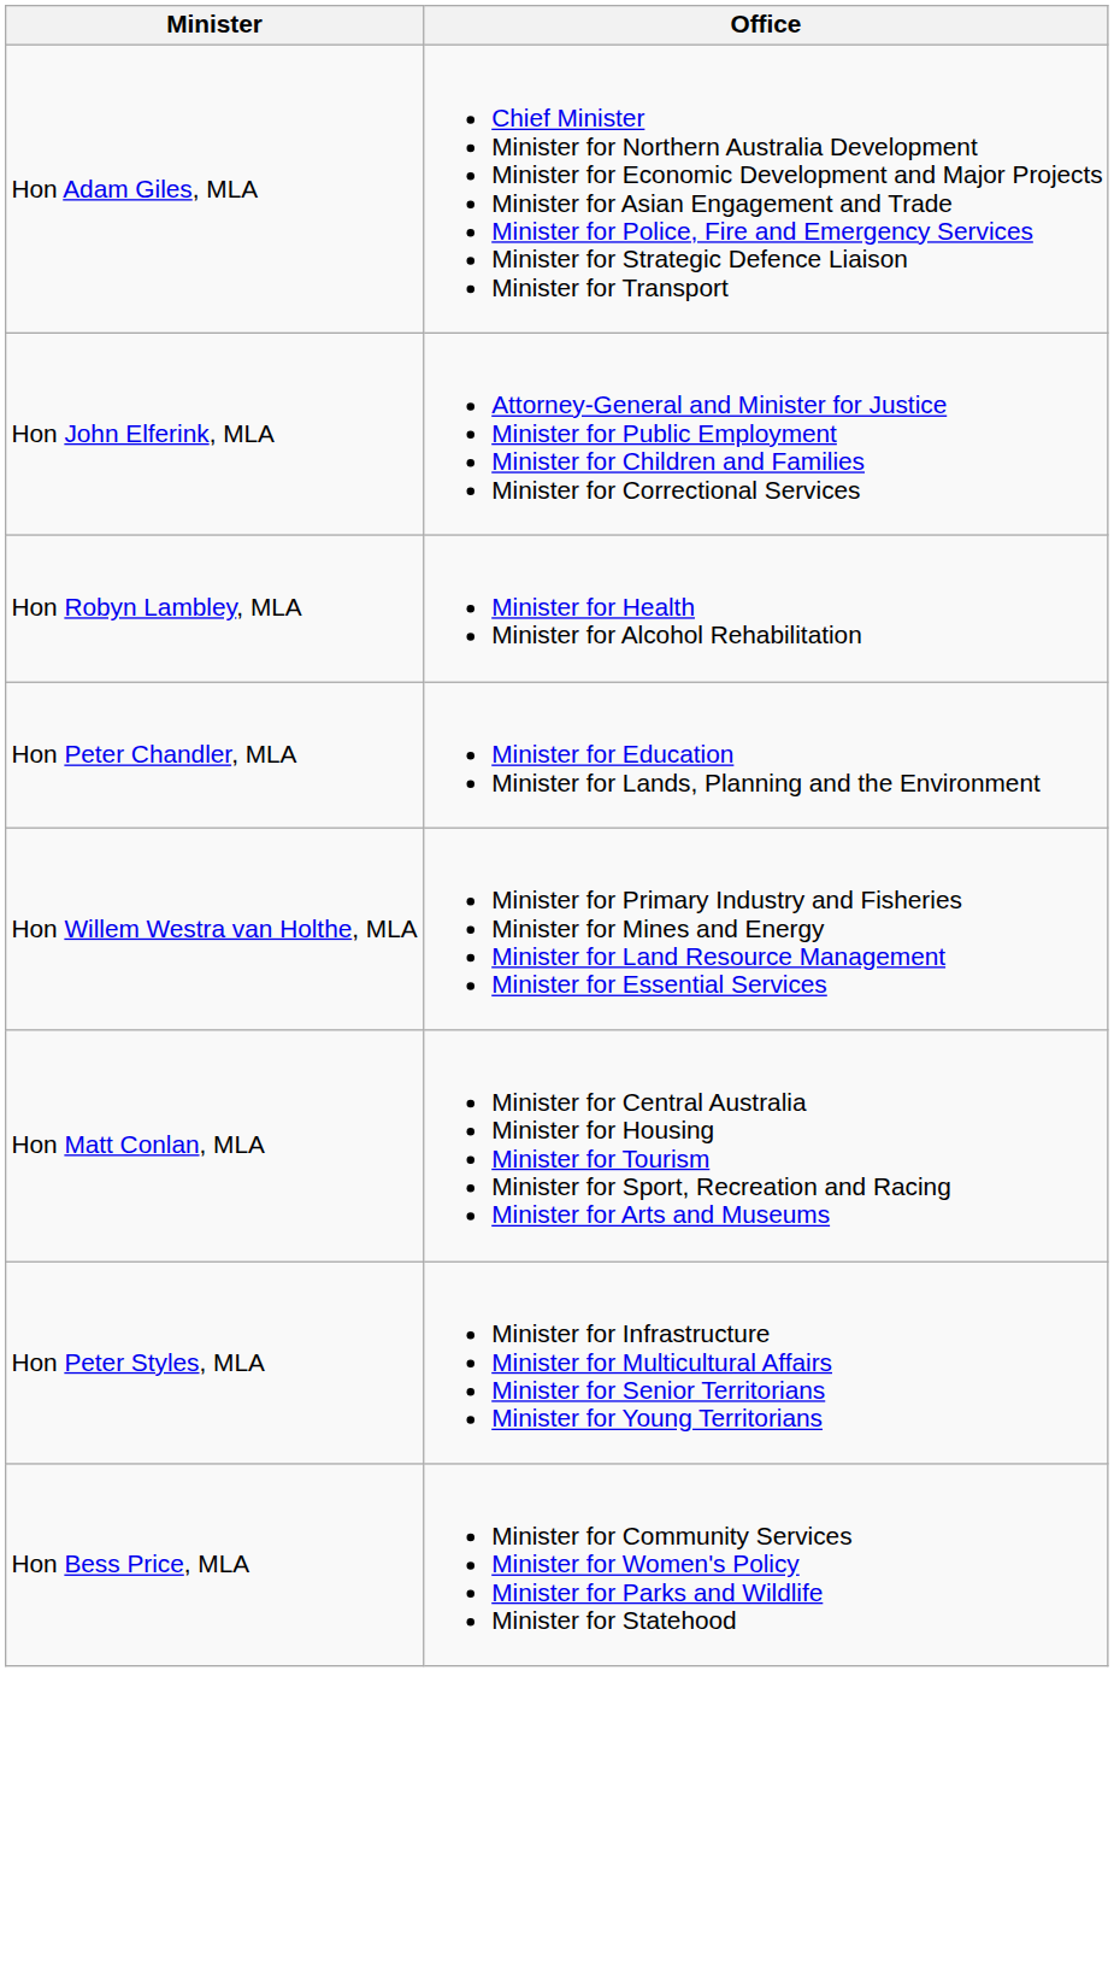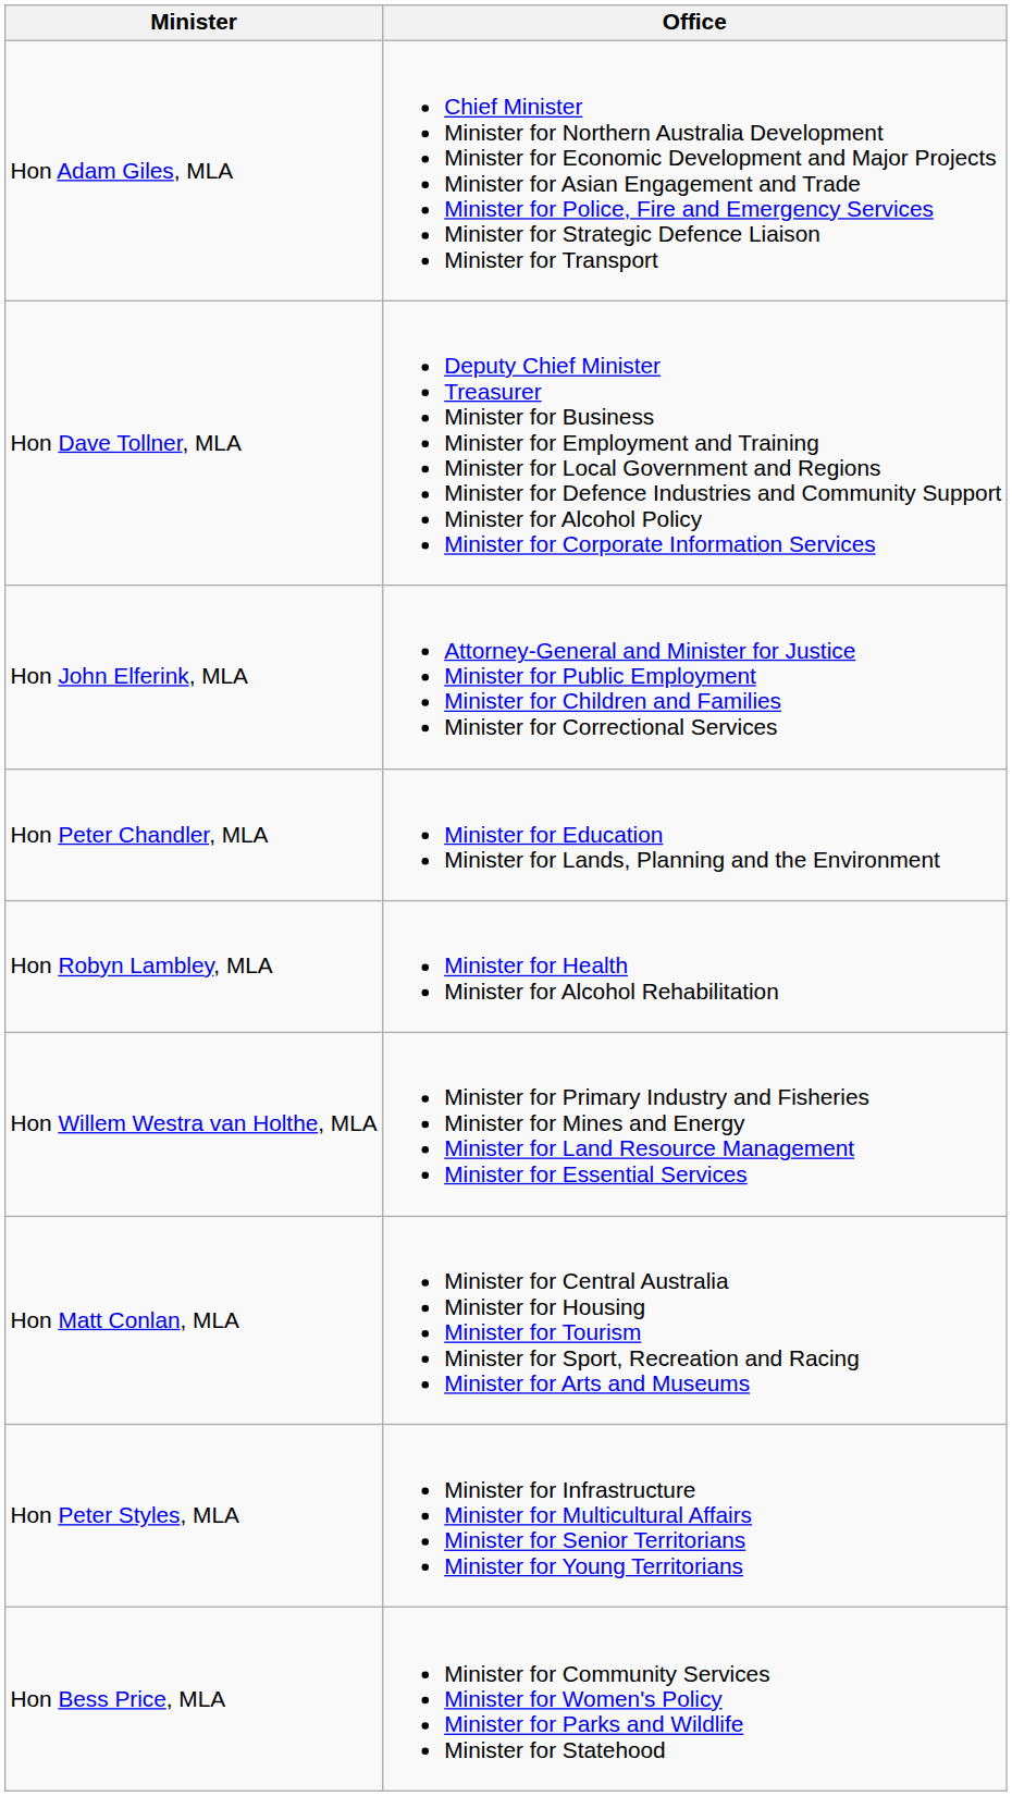+ row: Hon Dave Tollner, MLA | Deputy Chief Minister Treasurer Minister for Business Minister for Employment and Training Minister for Local Government and Regions Minister for Defence Industries and Community Support Minister for Alcohol Policy Minister for Corporate Information Services
rows swapped: Hon Robyn Lambley, MLA <-> Hon Peter Chandler, MLA
